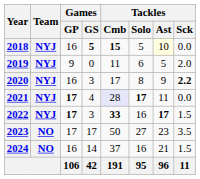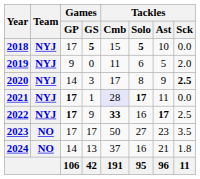2018 | Games / GP: 16 -> 17
2018 | Tackles / Cmb: bold -> normal
2018 | Tackles / Solo: normal -> bold
2018 | Tackles / Ast: lightyellow background -> no background
2020 | Games / GP: 16 -> 14
2020 | Tackles / Sck: 2.2 -> 2.5
2021 | Games / GS: 4 -> 1
2022 | Games / GS: 3 -> 9
2022 | Tackles / Sck: 1.5 -> 2.5
2024 | Games / GP: 16 -> 14
2024 | Games / GS: 14 -> 13
2024 | Tackles / Sck: 1.5 -> 1.8
